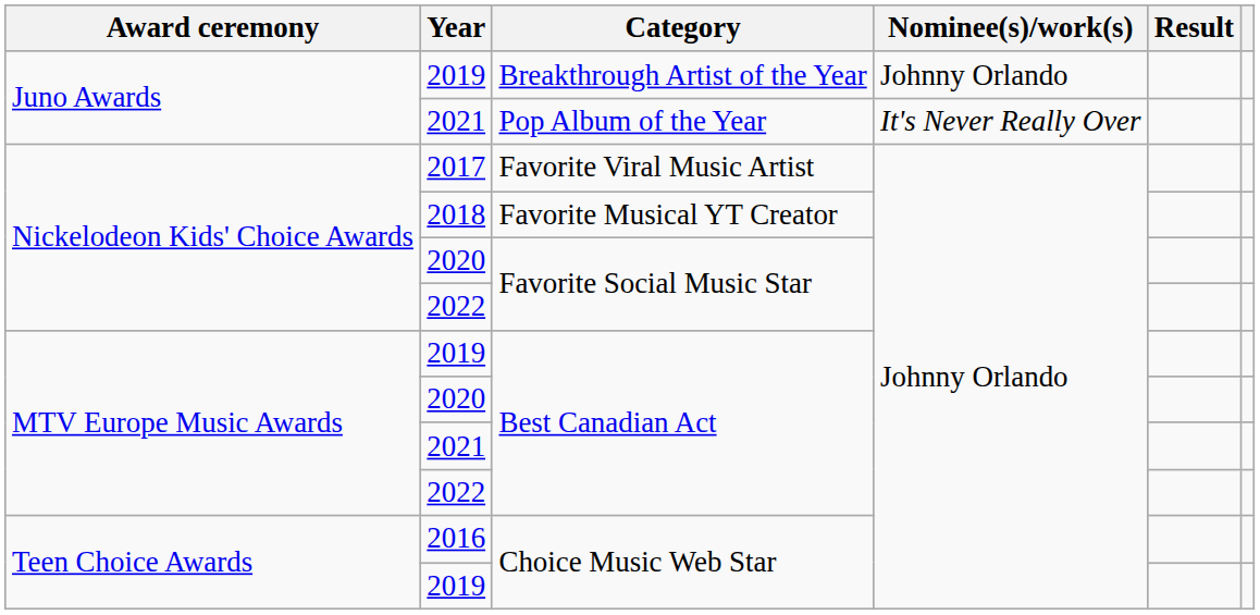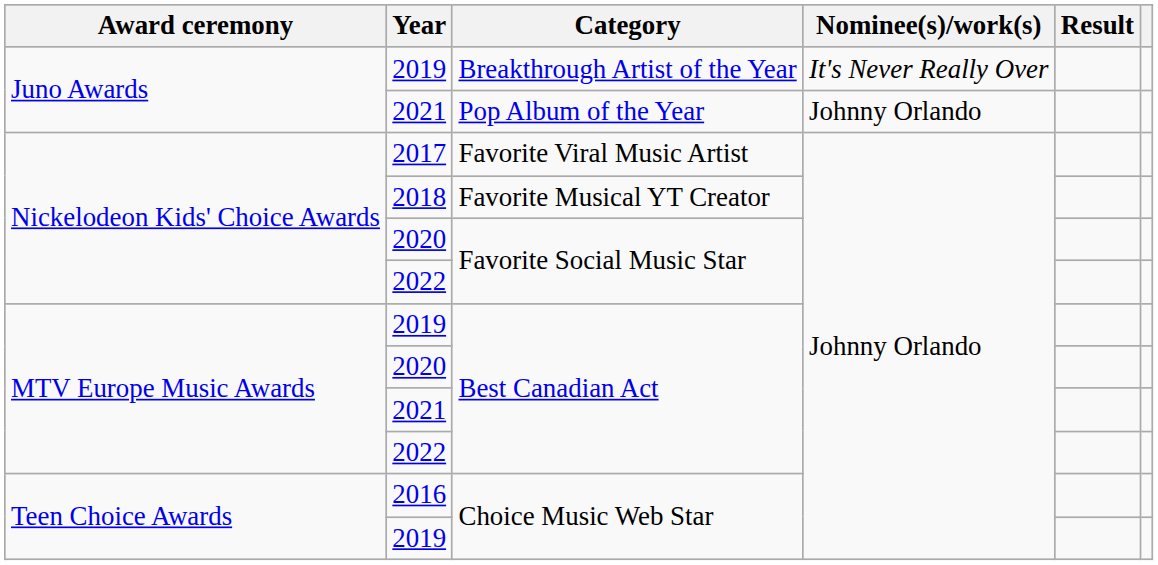2019 / Breakthrough Artist of the Year | Nominee(s)/work(s): Johnny Orlando -> It's Never Really Over
2021 / Pop Album of the Year | Nominee(s)/work(s): It's Never Really Over -> Johnny Orlando
